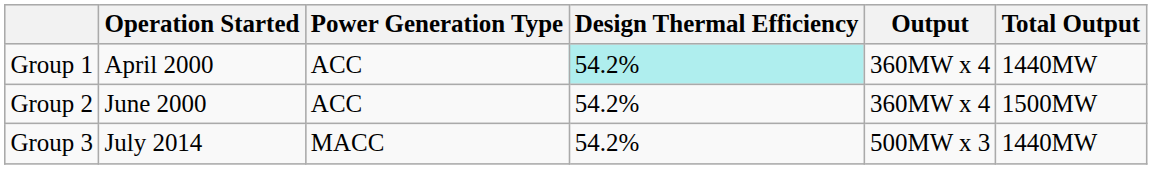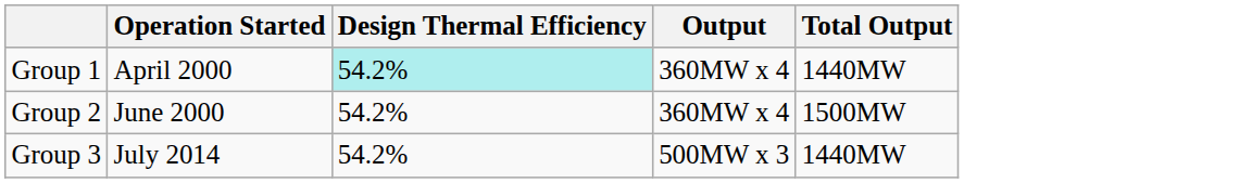- column: Power Generation Type | ACC | ACC | MACC
